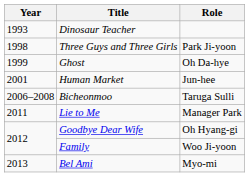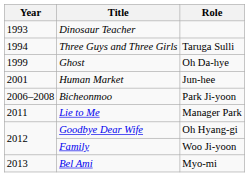Three Guys and Three Girls | Year: 1998 -> 1994
Three Guys and Three Girls | Role: Park Ji-yoon -> Taruga Sulli
Bicheonmoo | Role: Taruga Sulli -> Park Ji-yoon
